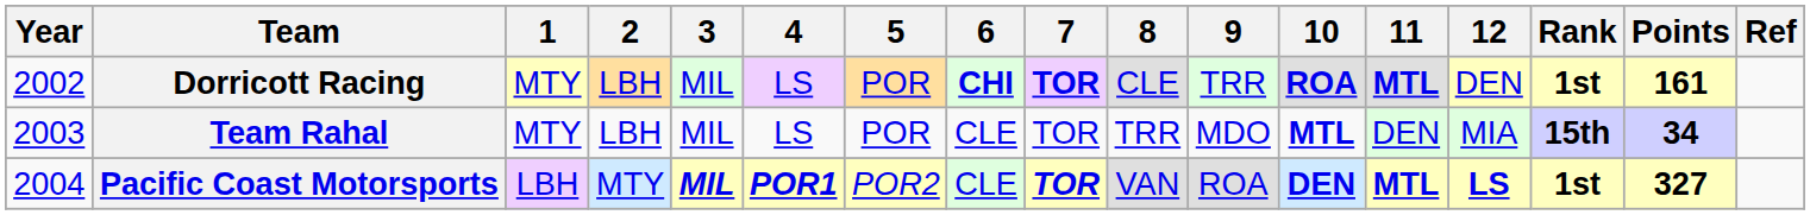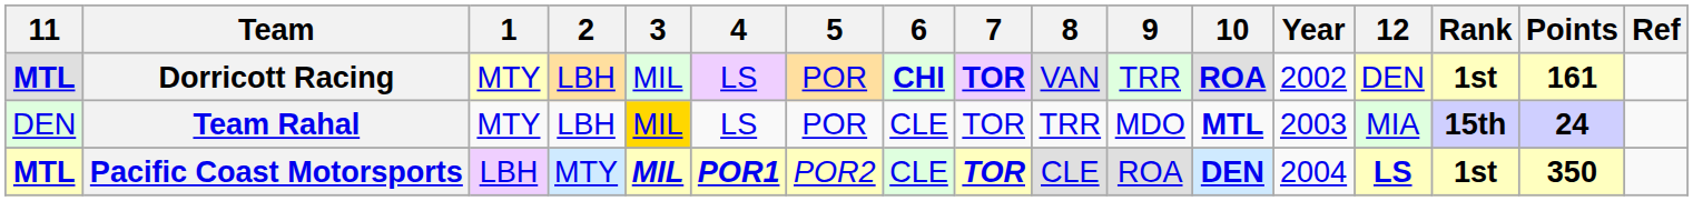columns swapped: Year <-> 11
Dorricott Racing | 8: CLE -> VAN
Team Rahal | 3: no background -> gold background
Team Rahal | Points: 34 -> 24
Pacific Coast Motorsports | 8: VAN -> CLE
Pacific Coast Motorsports | Points: 327 -> 350
